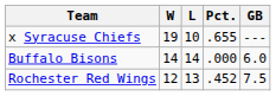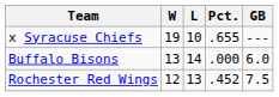Buffalo Bisons | W: 14 -> 13
